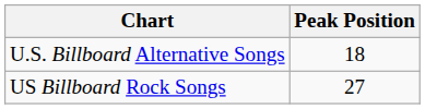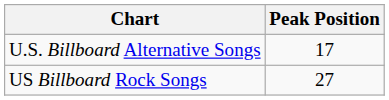U.S. Billboard Alternative Songs | Peak Position: 18 -> 17
